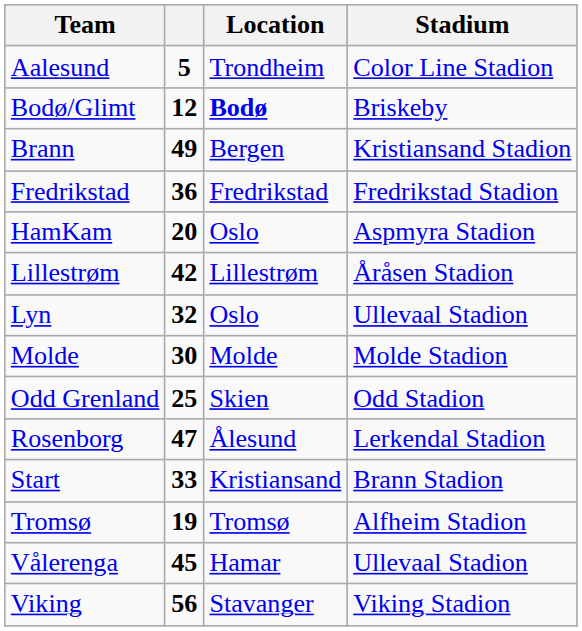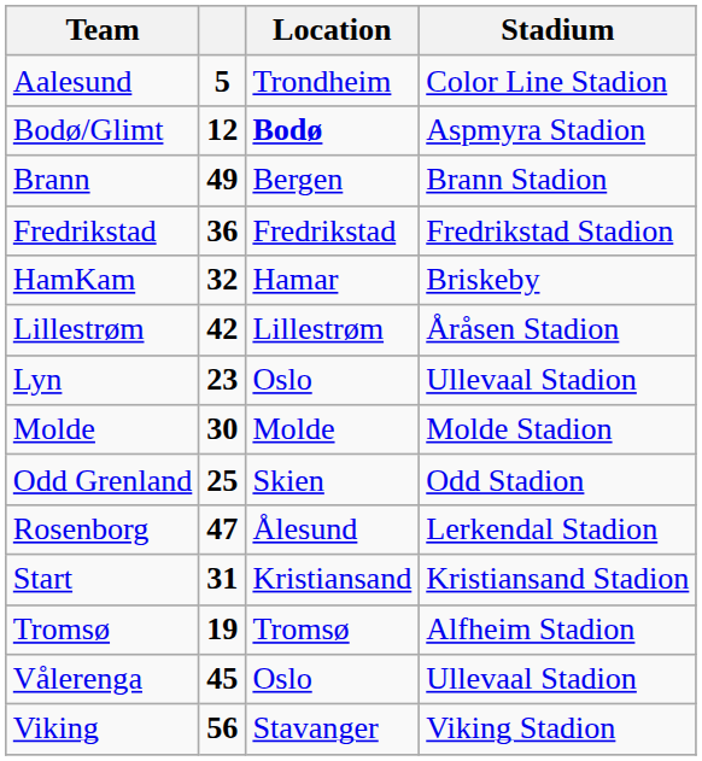Bodø/Glimt | Stadium: Briskeby -> Aspmyra Stadion
Brann | Stadium: Kristiansand Stadion -> Brann Stadion
HamKam | column 2: 20 -> 32
HamKam | Location: Oslo -> Hamar
HamKam | Stadium: Aspmyra Stadion -> Briskeby
Lyn | column 2: 32 -> 23
Start | column 2: 33 -> 31
Start | Stadium: Brann Stadion -> Kristiansand Stadion
Vålerenga | Location: Hamar -> Oslo
